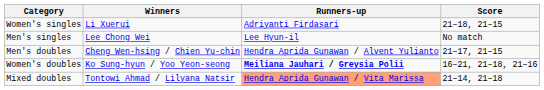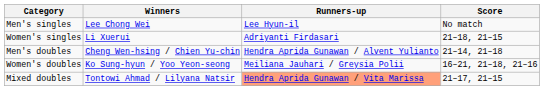rows swapped: Men's singles <-> Women's singles
Men's doubles | Score: 21–17, 21–15 -> 21–14, 21–18
Women's doubles | Runners-up: bold -> normal
Mixed doubles | Score: 21–14, 21–18 -> 21–17, 21–15
